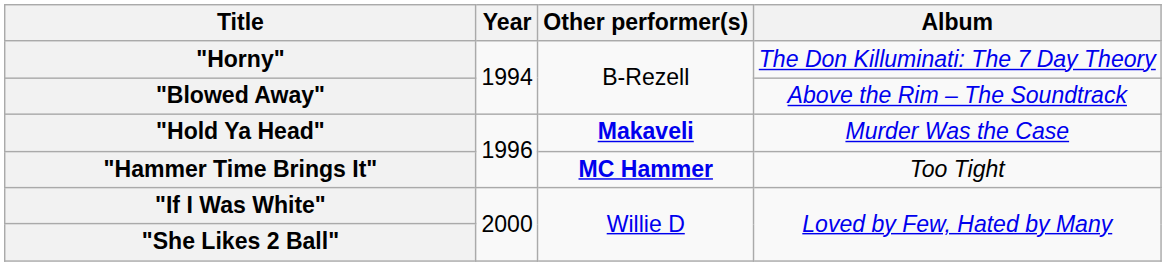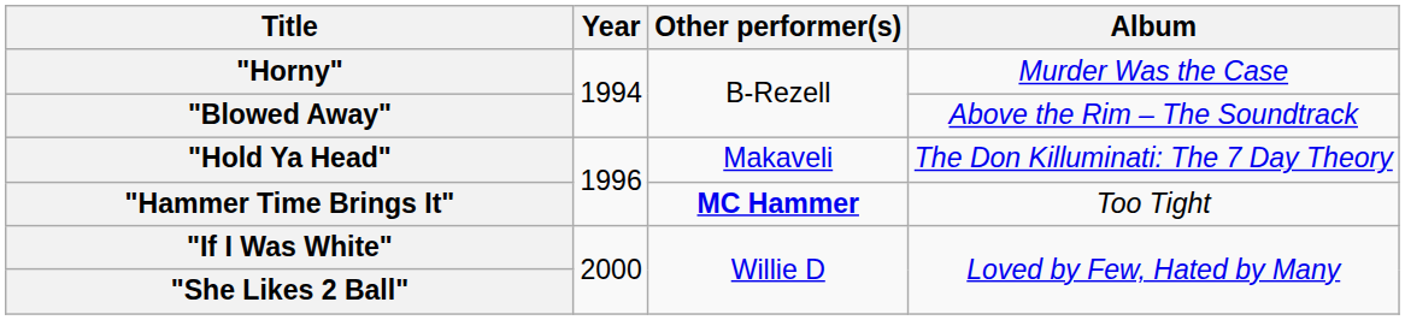"Horny" | Album: The Don Killuminati: The 7 Day Theory -> Murder Was the Case
"Hold Ya Head" | Other performer(s): bold -> normal
"Hold Ya Head" | Album: Murder Was the Case -> The Don Killuminati: The 7 Day Theory
